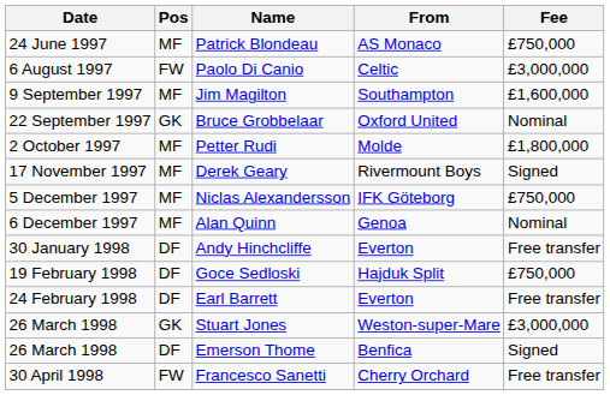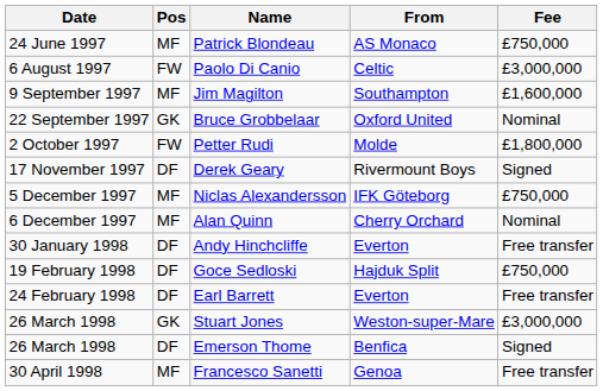Petter Rudi | Pos: MF -> FW
Derek Geary | Pos: MF -> DF
Alan Quinn | From: Genoa -> Cherry Orchard
Francesco Sanetti | Pos: FW -> MF
Francesco Sanetti | From: Cherry Orchard -> Genoa
